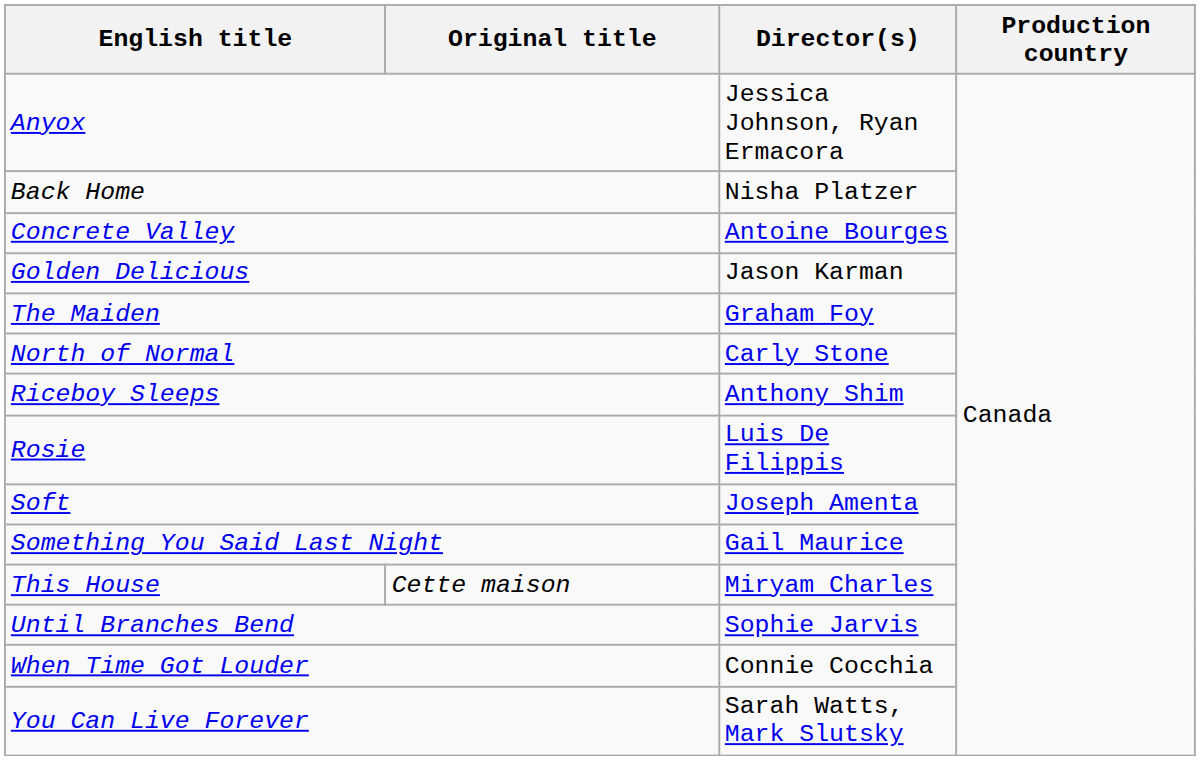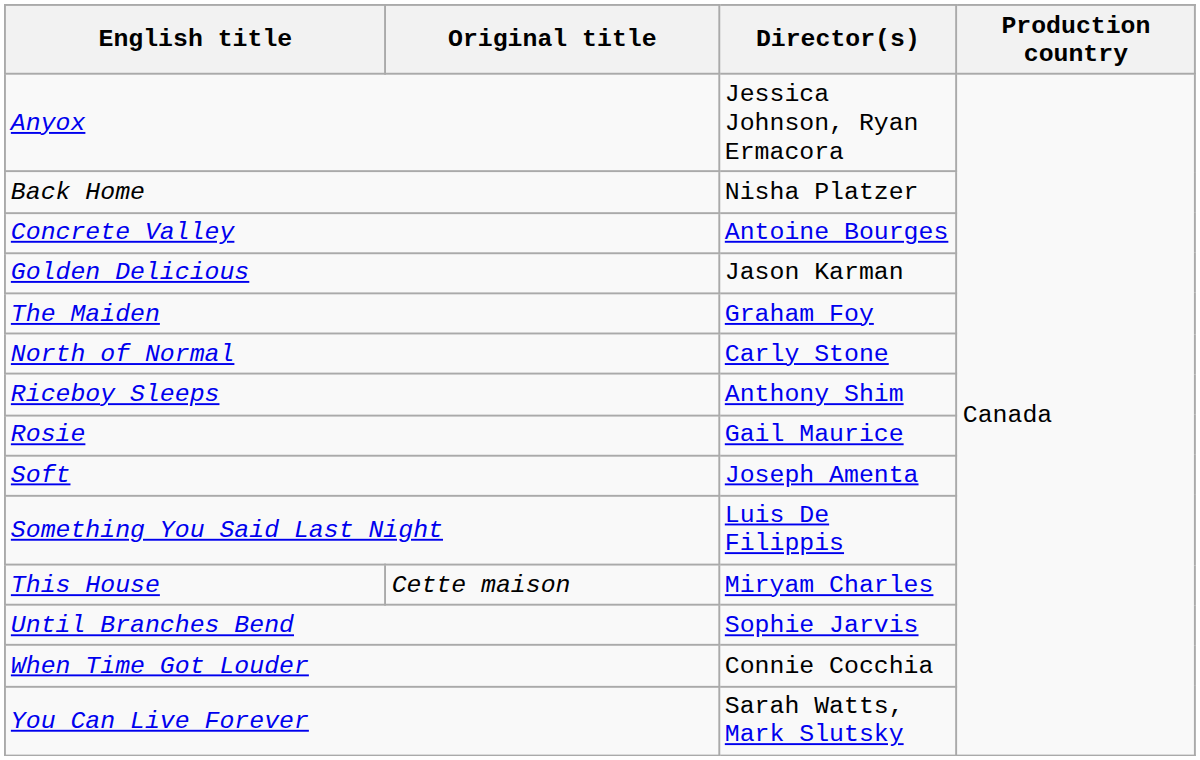Rosie | Director(s): Luis De Filippis -> Gail Maurice
Something You Said Last Night | Director(s): Gail Maurice -> Luis De Filippis
